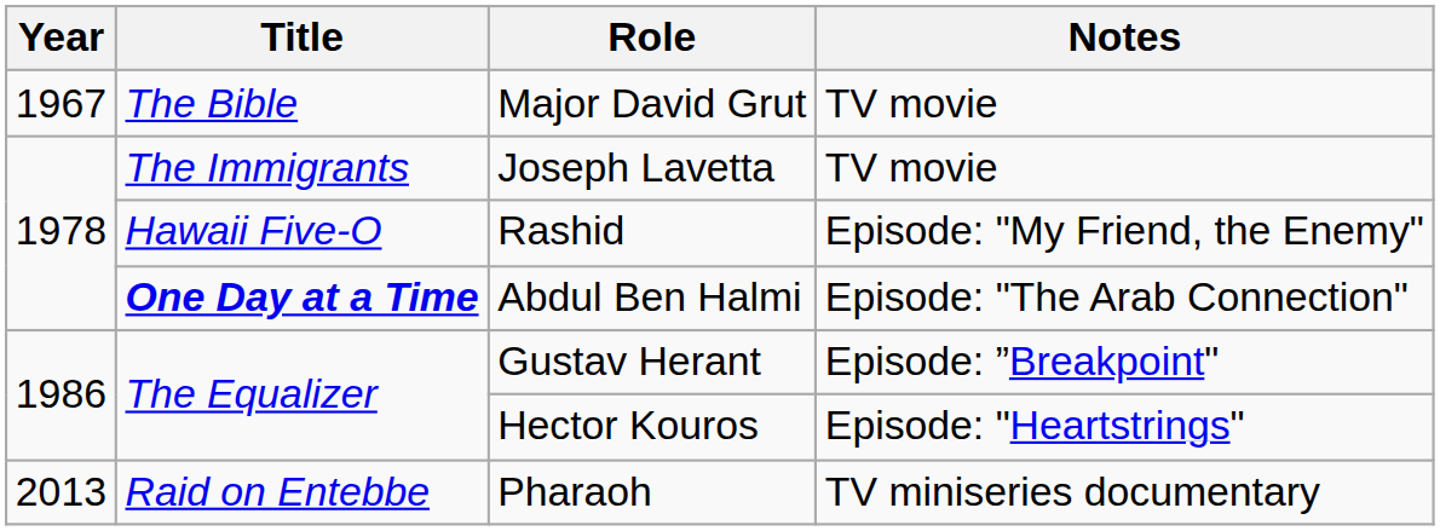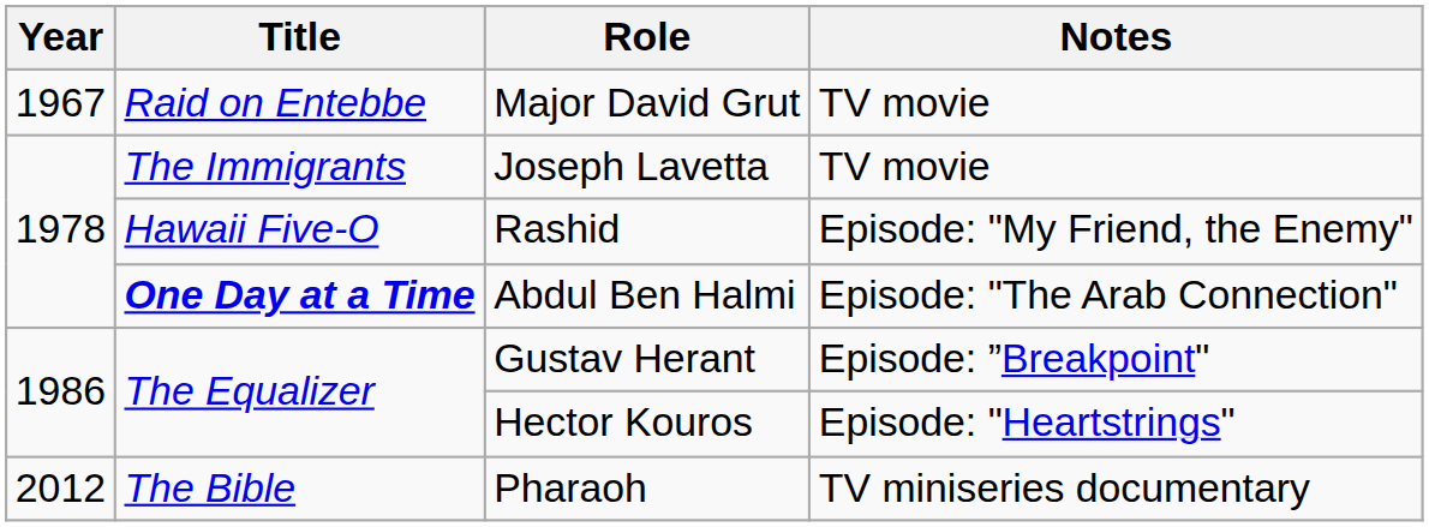Major David Grut | Title: The Bible -> Raid on Entebbe
Pharaoh | Year: 2013 -> 2012
Pharaoh | Title: Raid on Entebbe -> The Bible
